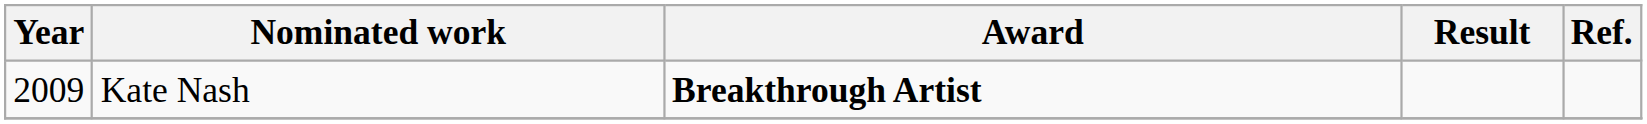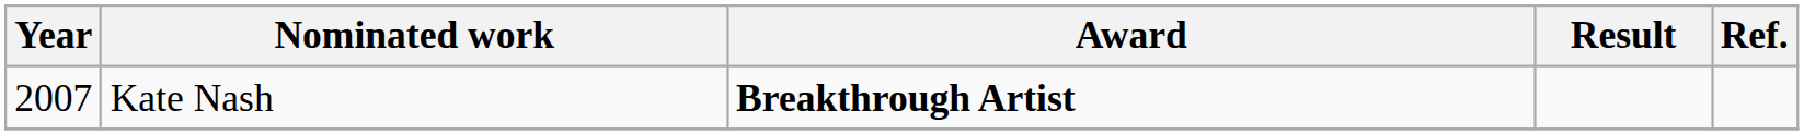Kate Nash | Year: 2009 -> 2007
